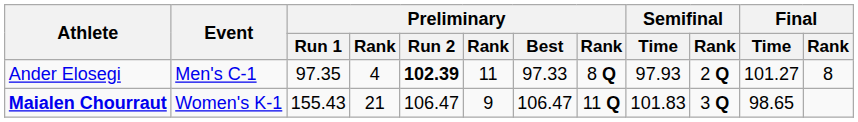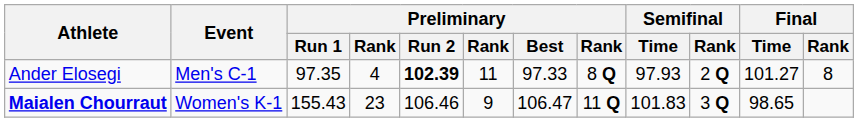Maialen Chourraut | column 4: 21 -> 23
Maialen Chourraut | Preliminary / Run 2: 106.47 -> 106.46
